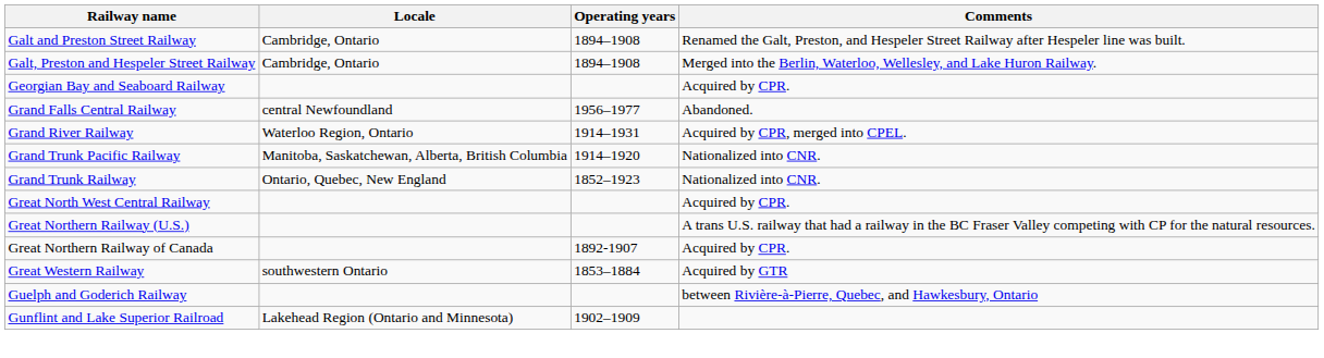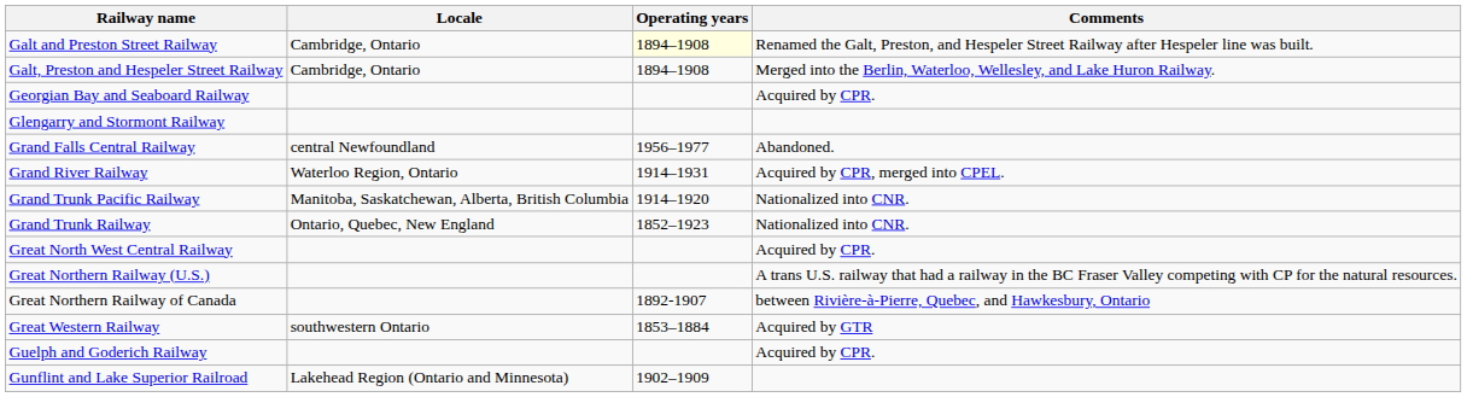Galt and Preston Street Railway | Operating years: no background -> lightyellow background
+ row: Glengarry and Stormont Railway
Great Northern Railway of Canada | Comments: Acquired by CPR. -> between Rivière-à-Pierre, Quebec, and Hawkesbury, Ontario
Guelph and Goderich Railway | Comments: between Rivière-à-Pierre, Quebec, and Hawkesbury, Ontario -> Acquired by CPR.
